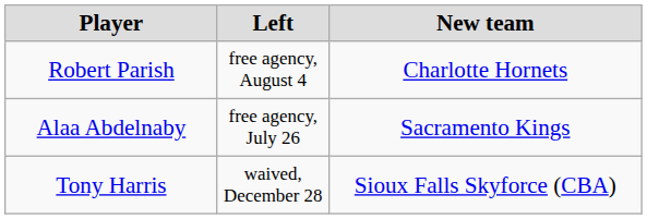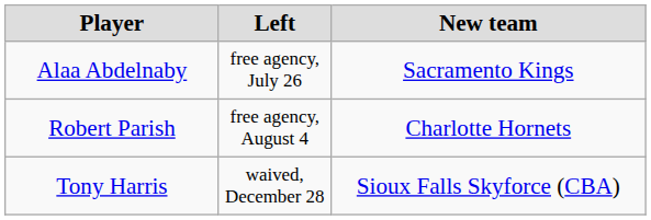rows swapped: Alaa Abdelnaby <-> Robert Parish
